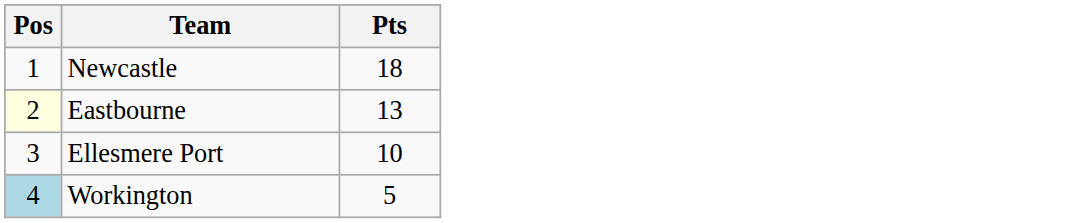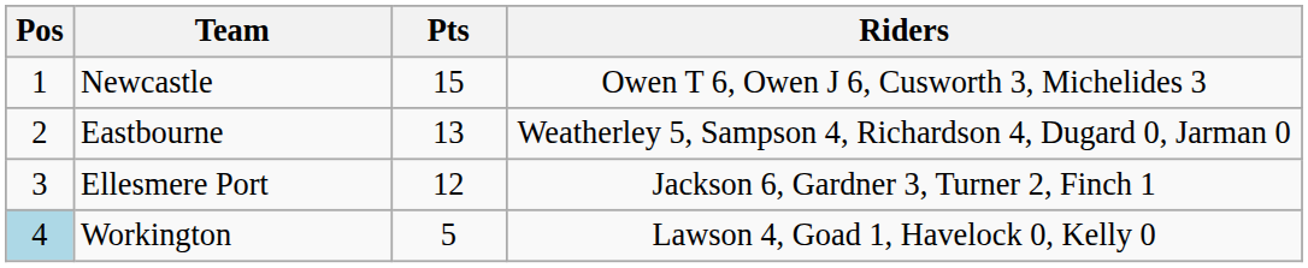+ column: Riders | Owen T 6, Owen J 6, Cusworth 3, Michelides 3 | Weatherley 5, Sampson 4, Richardson 4, Dugard 0, Jarman 0 | Jackson 6, Gardner 3, Turner 2, Finch 1 | Lawson 4, Goad 1, Havelock 0, Kelly 0
Newcastle | Pts: 18 -> 15
Eastbourne | Pos: lightyellow background -> no background
Ellesmere Port | Pts: 10 -> 12
